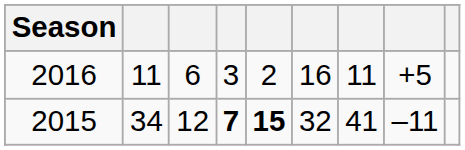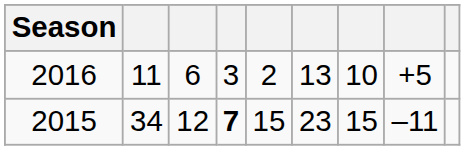2016 | column 6: 16 -> 13
2016 | column 7: 11 -> 10
2015 | column 5: bold -> normal
2015 | column 6: 32 -> 23
2015 | column 7: 41 -> 15
